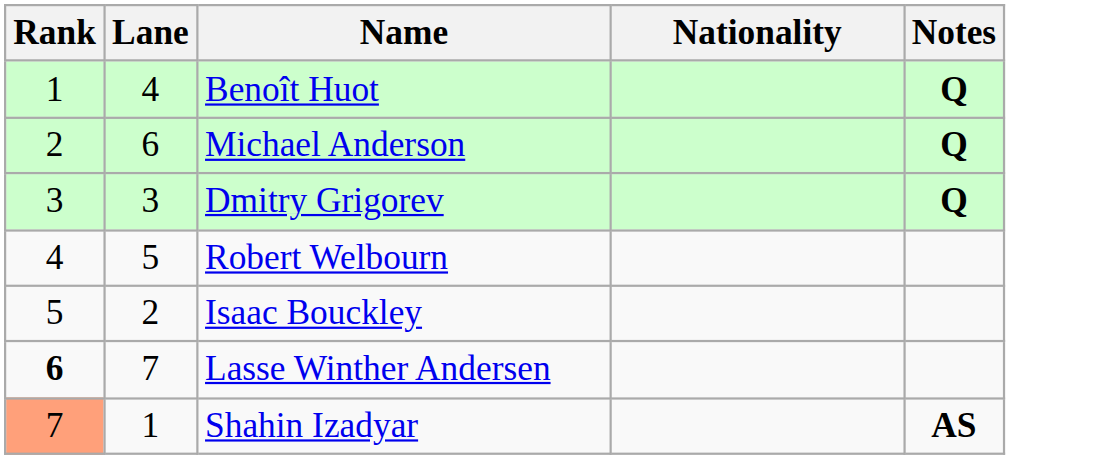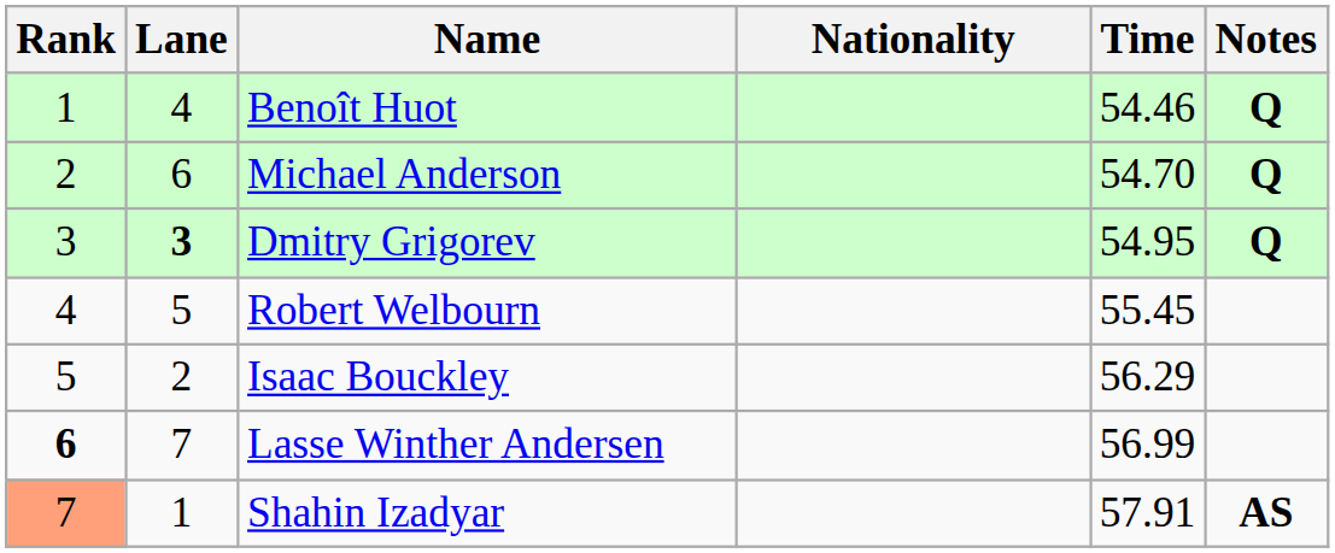+ column: Time | 54.46 | 54.70 | 54.95 | 55.45 | 56.29 | 56.99 | 57.91
Dmitry Grigorev | Lane: normal -> bold
